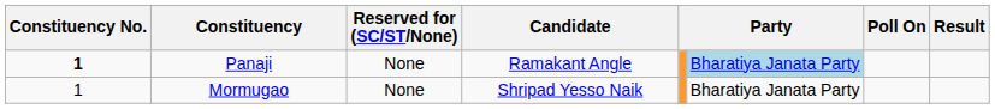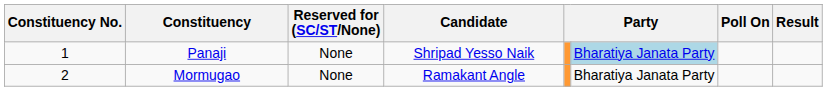Panaji | Constituency No.: bold -> normal
Panaji | Candidate: Ramakant Angle -> Shripad Yesso Naik
Mormugao | Constituency No.: 1 -> 2
Mormugao | Candidate: Shripad Yesso Naik -> Ramakant Angle
